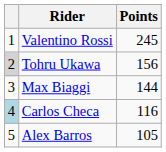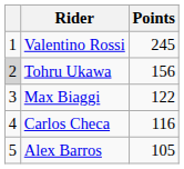Max Biaggi | Points: 144 -> 122
Carlos Checa | column 1: lightblue background -> no background
